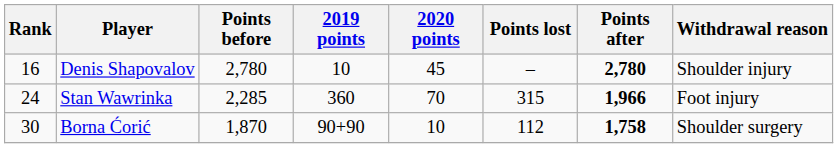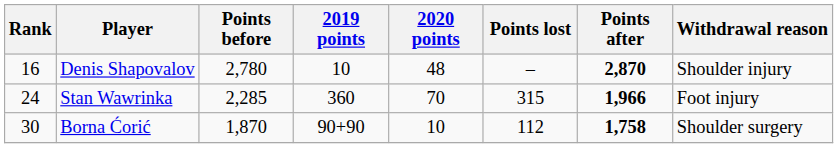Denis Shapovalov | 2020 points: 45 -> 48
Denis Shapovalov | Points after: 2,780 -> 2,870
